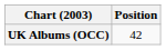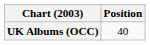UK Albums (OCC) | Position: 42 -> 40
